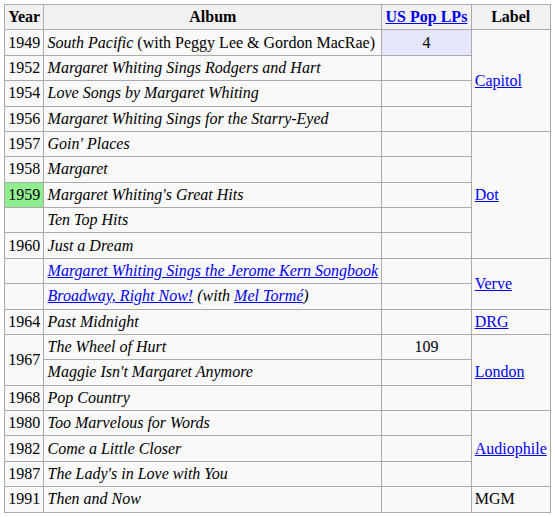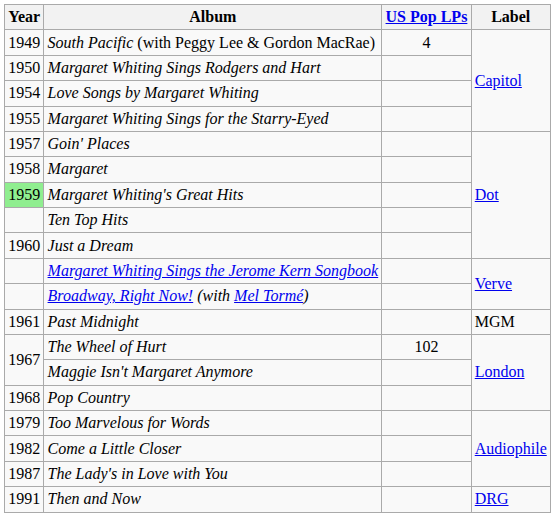South Pacific (with Peggy Lee & Gordon MacRae) | US Pop LPs: lavender background -> no background
Margaret Whiting Sings Rodgers and Hart | Year: 1952 -> 1950
Margaret Whiting Sings for the Starry-Eyed | Year: 1956 -> 1955
Past Midnight | Year: 1964 -> 1961
Past Midnight | Label: DRG -> MGM
The Wheel of Hurt | US Pop LPs: 109 -> 102
Too Marvelous for Words | Year: 1980 -> 1979
Then and Now | Label: MGM -> DRG
